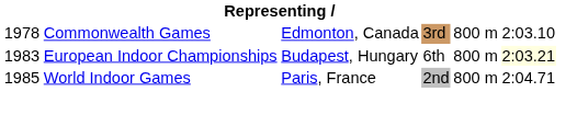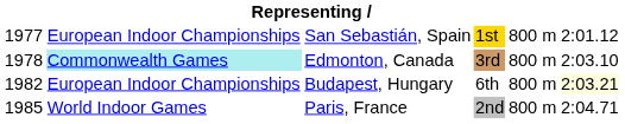+ row: 1977 | European Indoor Championships | San Sebastián, Spain | 1st | 800 m | 2:01.12
Edmonton, Canada | column 2: no background -> paleturquoise background
Budapest, Hungary | column 1: 1983 -> 1982
